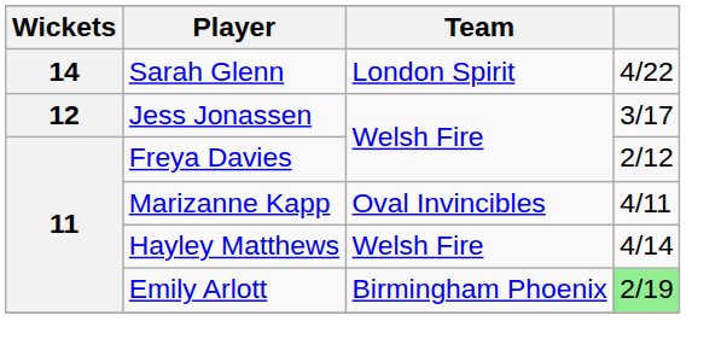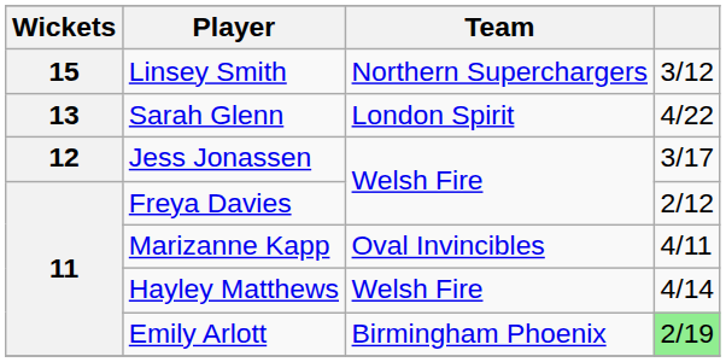+ row: 15 | Linsey Smith | Northern Superchargers | 3/12
Sarah Glenn | Wickets: 14 -> 13
